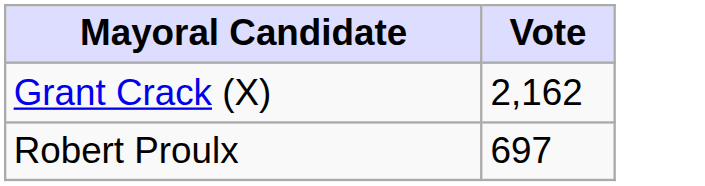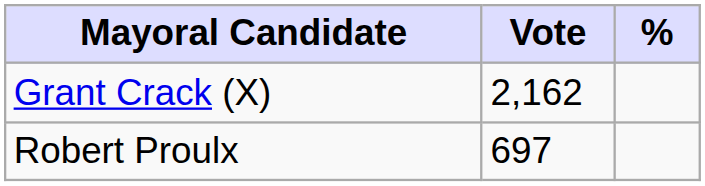+ column: %
